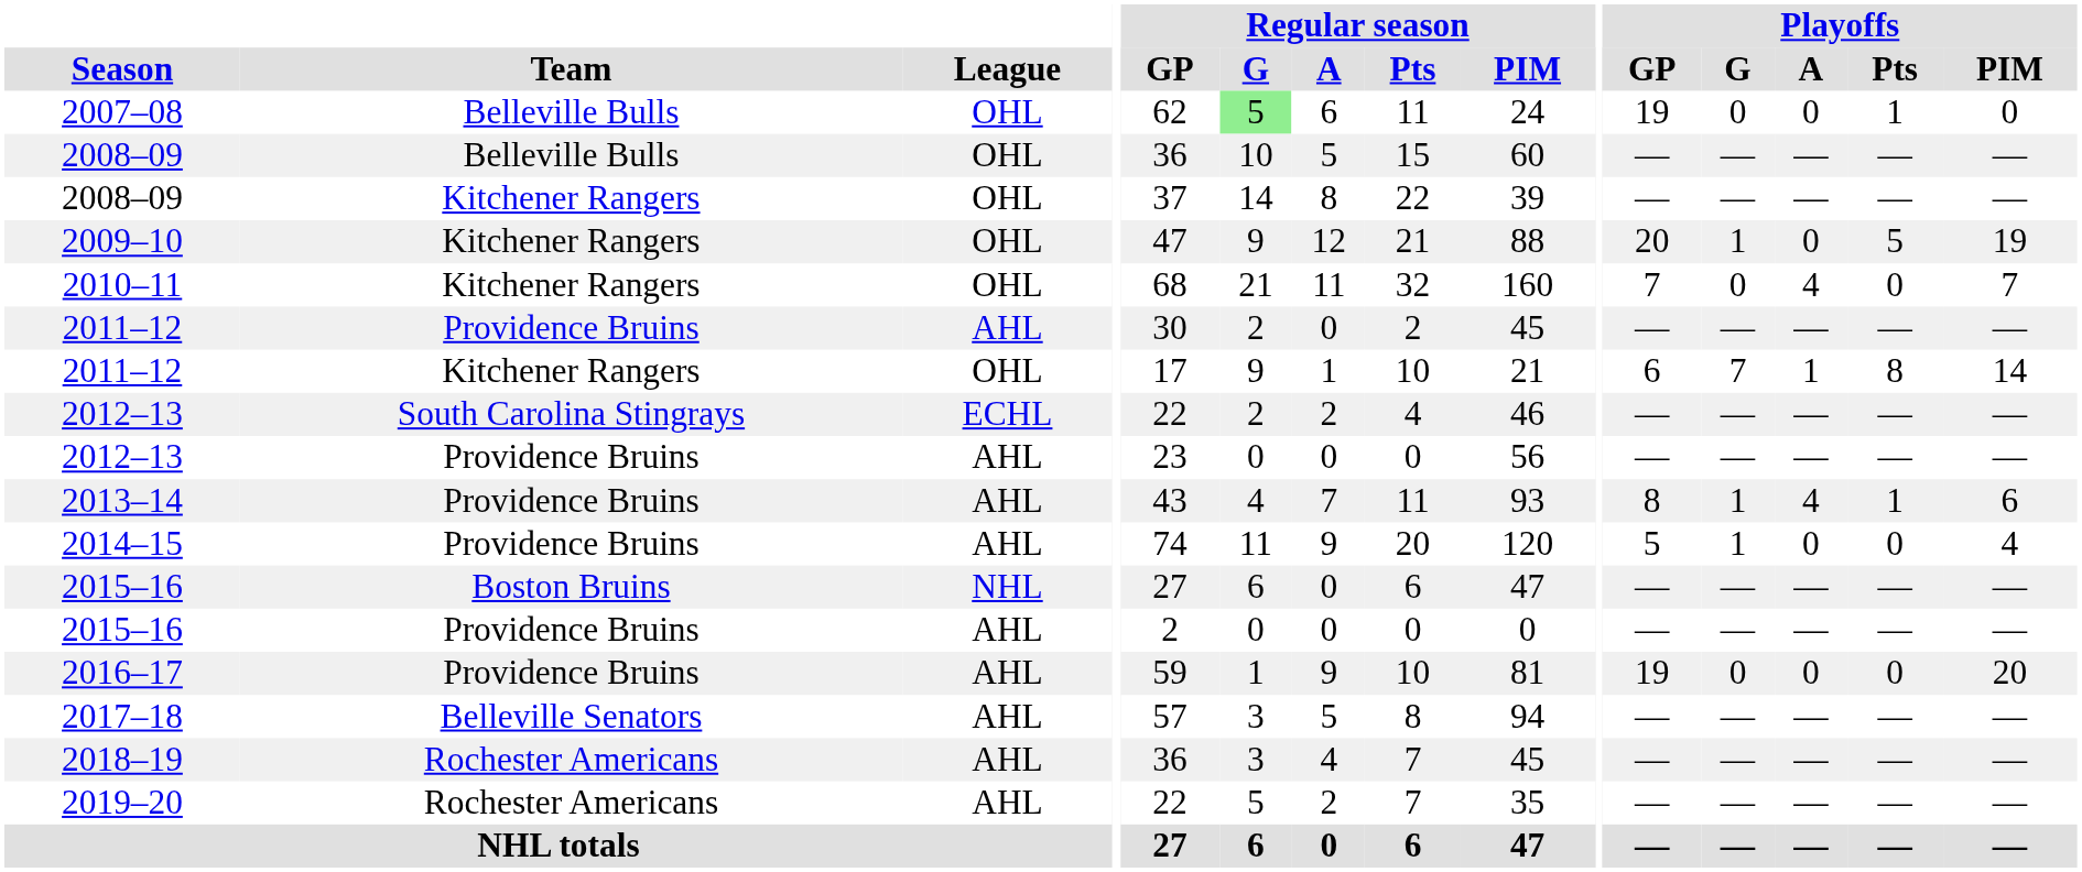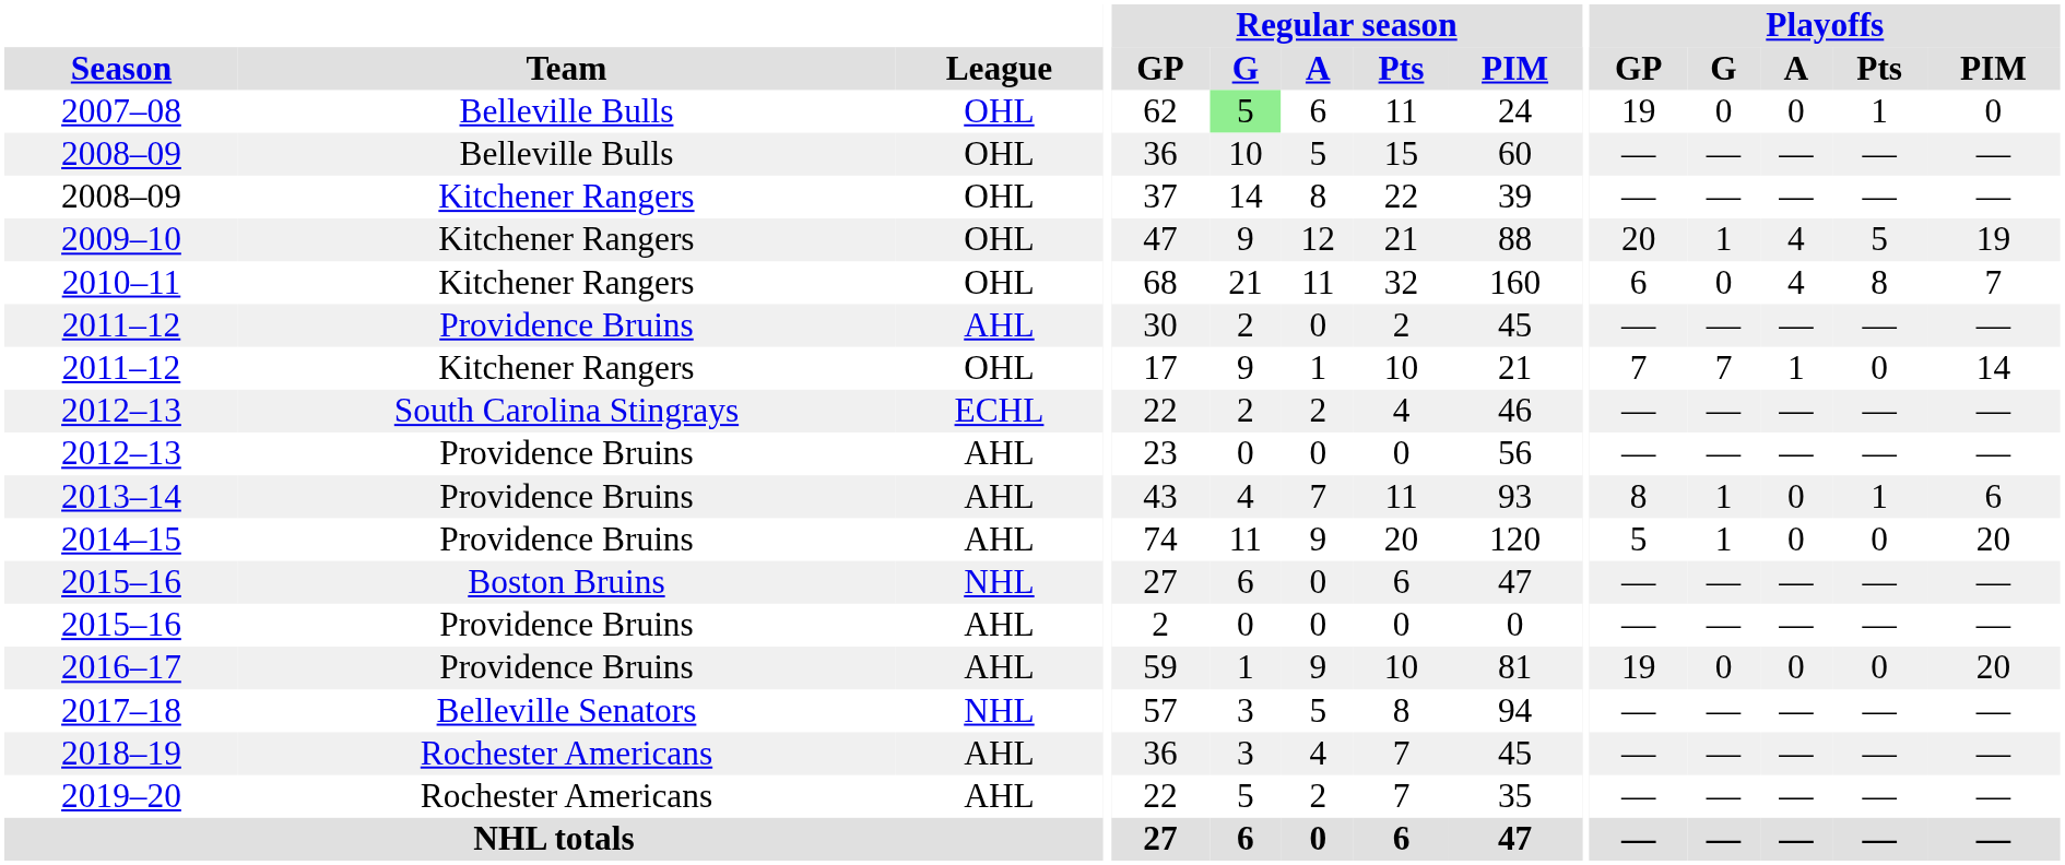2009–10 | Playoffs / A: 0 -> 4
2010–11 | Playoffs / GP: 7 -> 6
2010–11 | Playoffs / Pts: 0 -> 8
2011–12 / Kitchener Rangers | Playoffs / GP: 6 -> 7
2011–12 / Kitchener Rangers | Playoffs / Pts: 8 -> 0
2013–14 | Playoffs / A: 4 -> 0
2014–15 | Playoffs / PIM: 4 -> 20
2017–18 | League: AHL -> NHL
